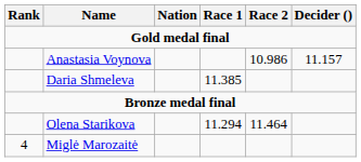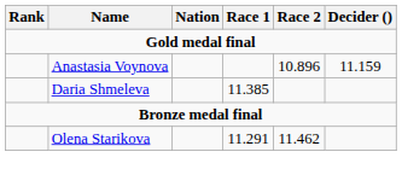Anastasia Voynova | Race 2: 10.986 -> 10.896
Anastasia Voynova | Decider (): 11.157 -> 11.159
Olena Starikova | Race 1: 11.294 -> 11.291
Olena Starikova | Race 2: 11.464 -> 11.462
- row: 4 | Miglė Marozaitė
